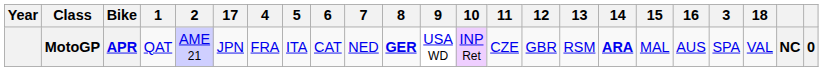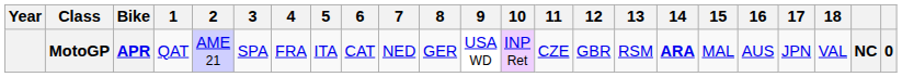columns swapped: 3 <-> 17
MotoGP | 8: bold -> normal
